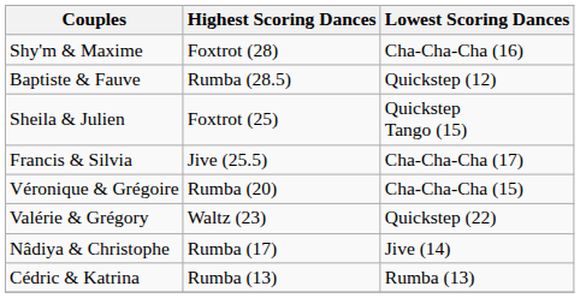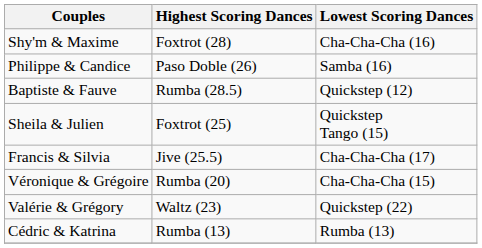+ row: Philippe & Candice | Paso Doble (26) | Samba (16)
- row: Nâdiya & Christophe | Rumba (17) | Jive (14)
